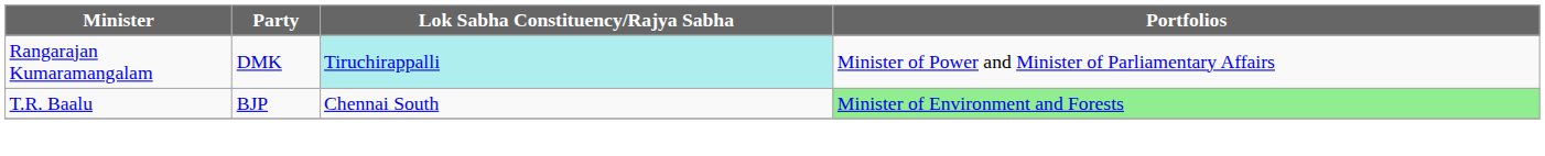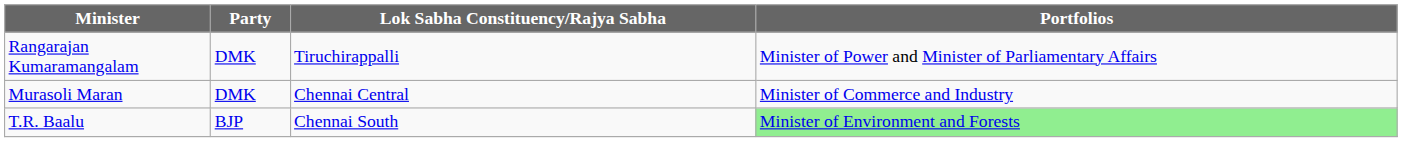Rangarajan Kumaramangalam | Lok Sabha Constituency/Rajya Sabha: paleturquoise background -> no background
+ row: Murasoli Maran | DMK | Chennai Central | Minister of Commerce and Industry
